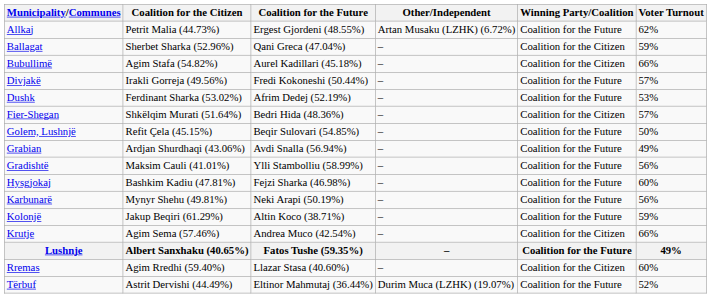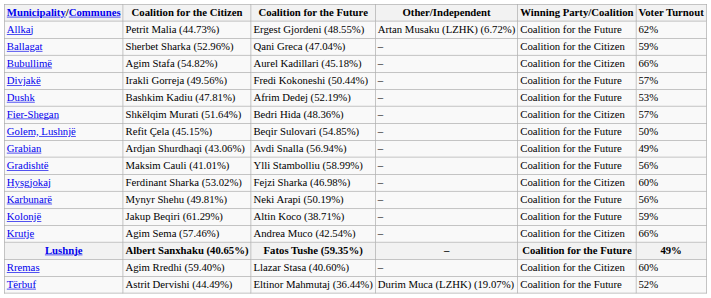Dushk | Coalition for the Citizen: Ferdinant Sharka (53.02%) -> Bashkim Kadiu (47.81%)
Hysgjokaj | Coalition for the Citizen: Bashkim Kadiu (47.81%) -> Ferdinant Sharka (53.02%)
Hysgjokaj | Winning Party/Coalition: Coalition for the Future -> Coalition for the Citizen
